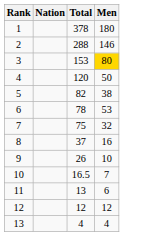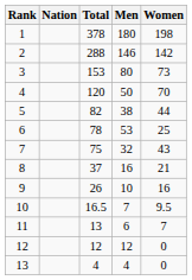+ column: Women | 198 | 142 | 73 | 70 | 44 | 25 | 43 | 21 | 16 | 9.5 | 7 | 0 | 0
3 | Men: gold background -> no background
